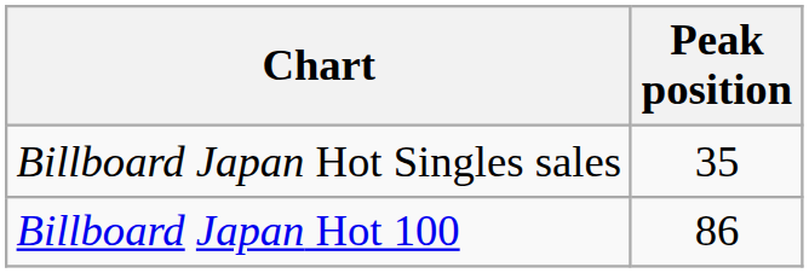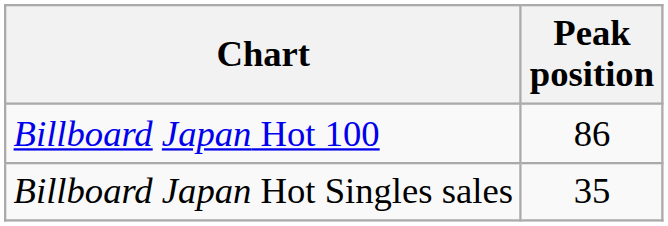rows swapped: Billboard Japan Hot 100 <-> Billboard Japan Hot Singles sales
